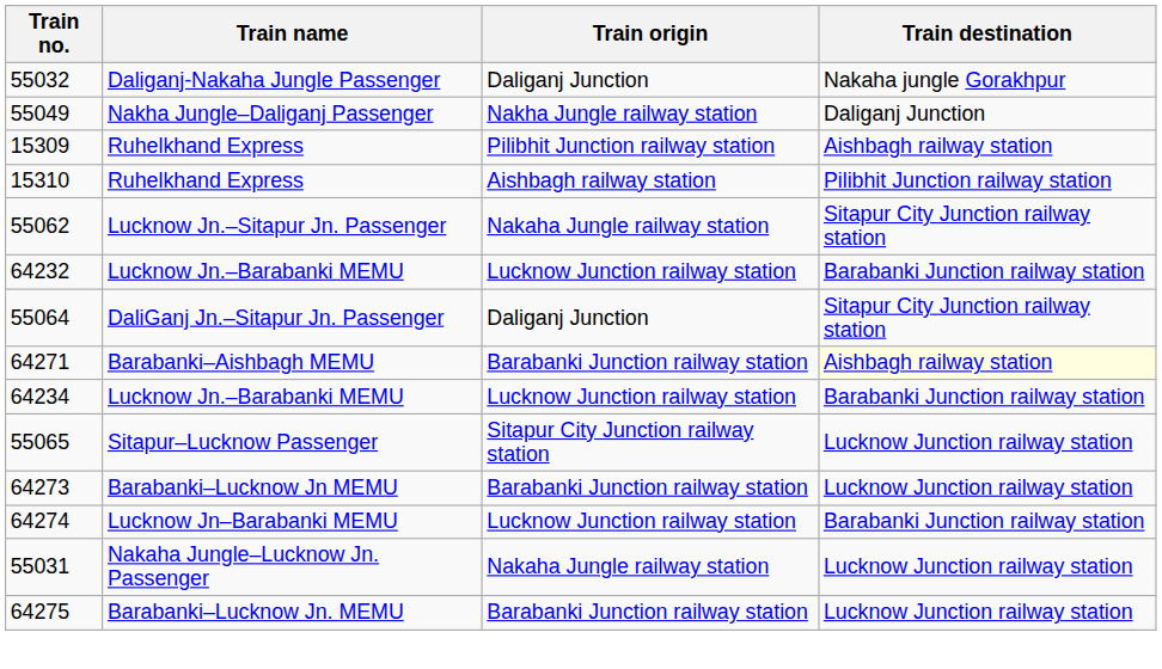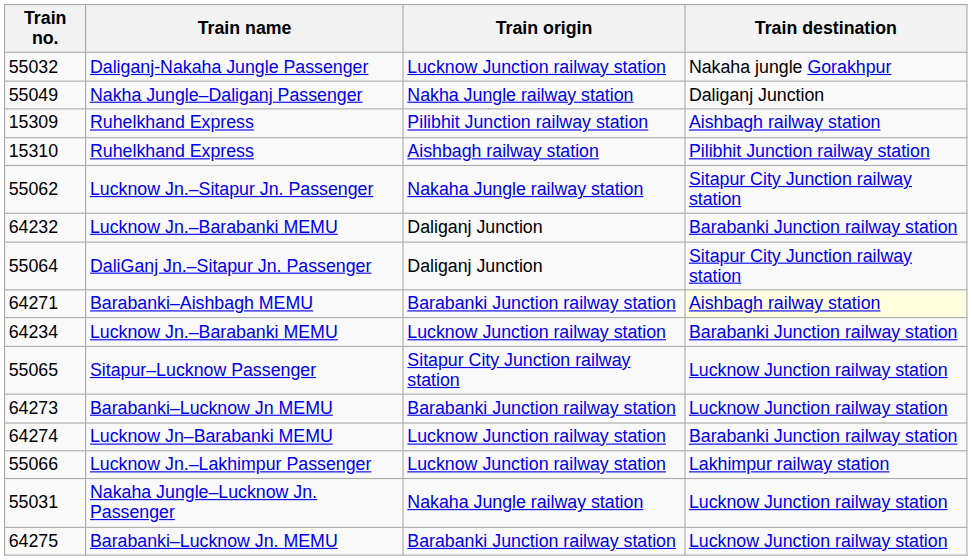55032 | Train origin: Daliganj Junction -> Lucknow Junction railway station
64232 | Train origin: Lucknow Junction railway station -> Daliganj Junction
+ row: 55066 | Lucknow Jn.–Lakhimpur Passenger | Lucknow Junction railway station | Lakhimpur railway station
